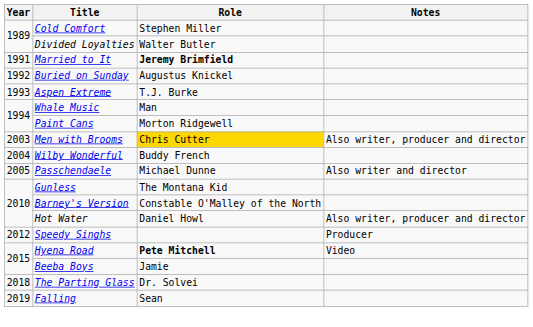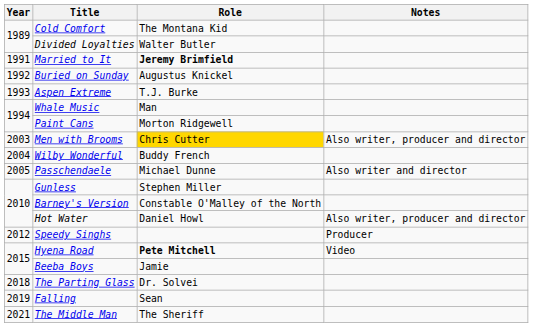Cold Comfort | Role: Stephen Miller -> The Montana Kid
Gunless | Role: The Montana Kid -> Stephen Miller
+ row: 2021 | The Middle Man | The Sheriff
